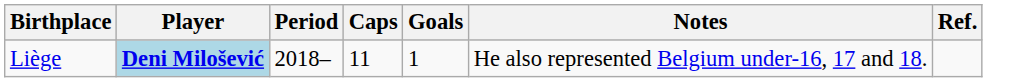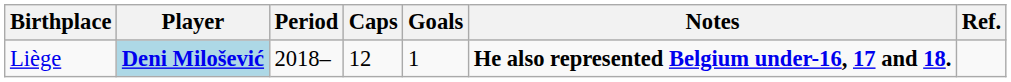Liège | Caps: 11 -> 12
Liège | Notes: normal -> bold
